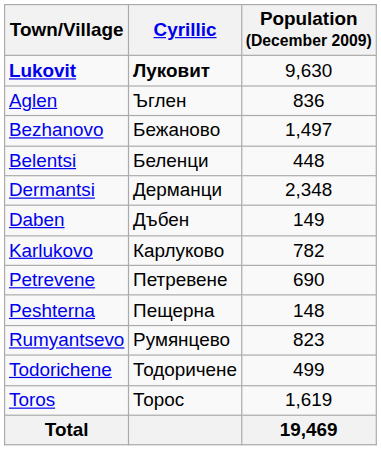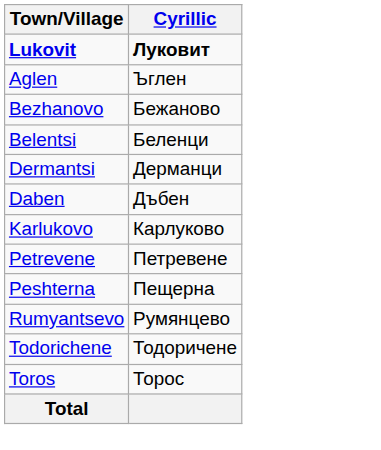- column: Population (December 2009) | 9,630 | 836 | 1,497 | 448 | 2,348 | 149 | 782 | 690 | 148 | 823 | 499 | 1,619 | 19,469
